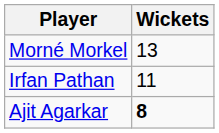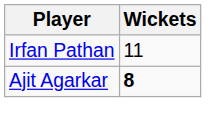- row: Morné Morkel | 13
